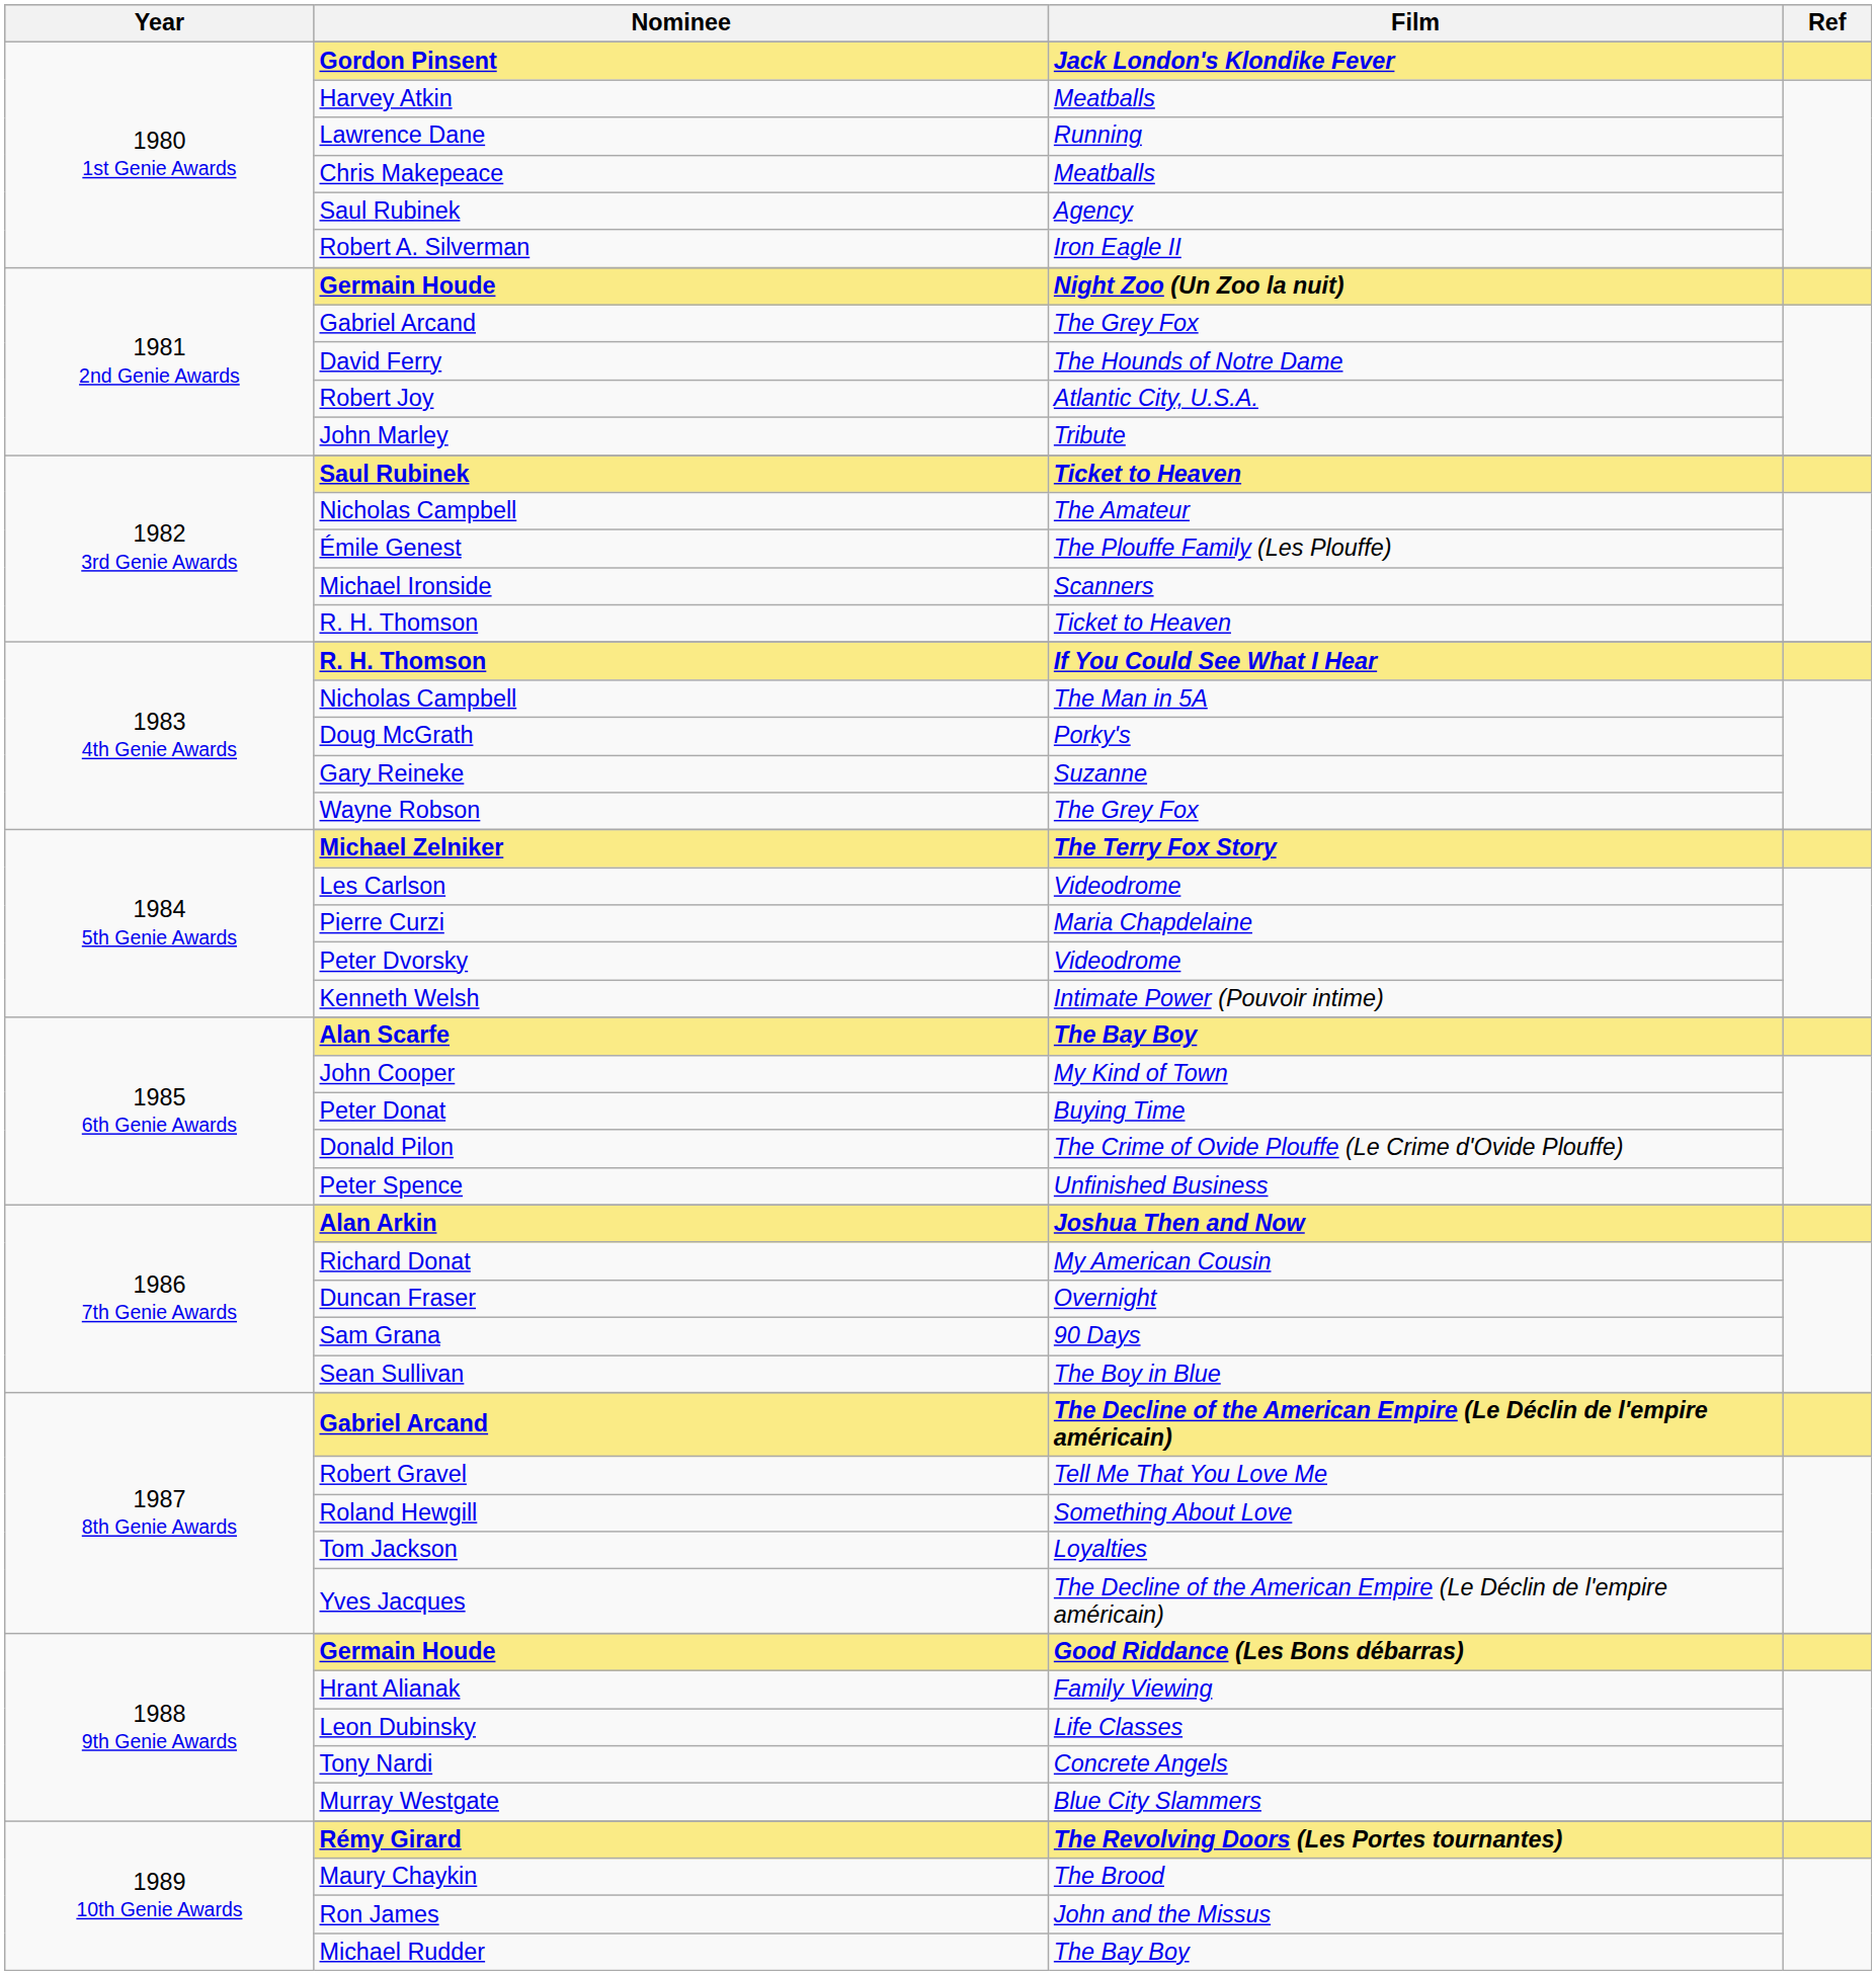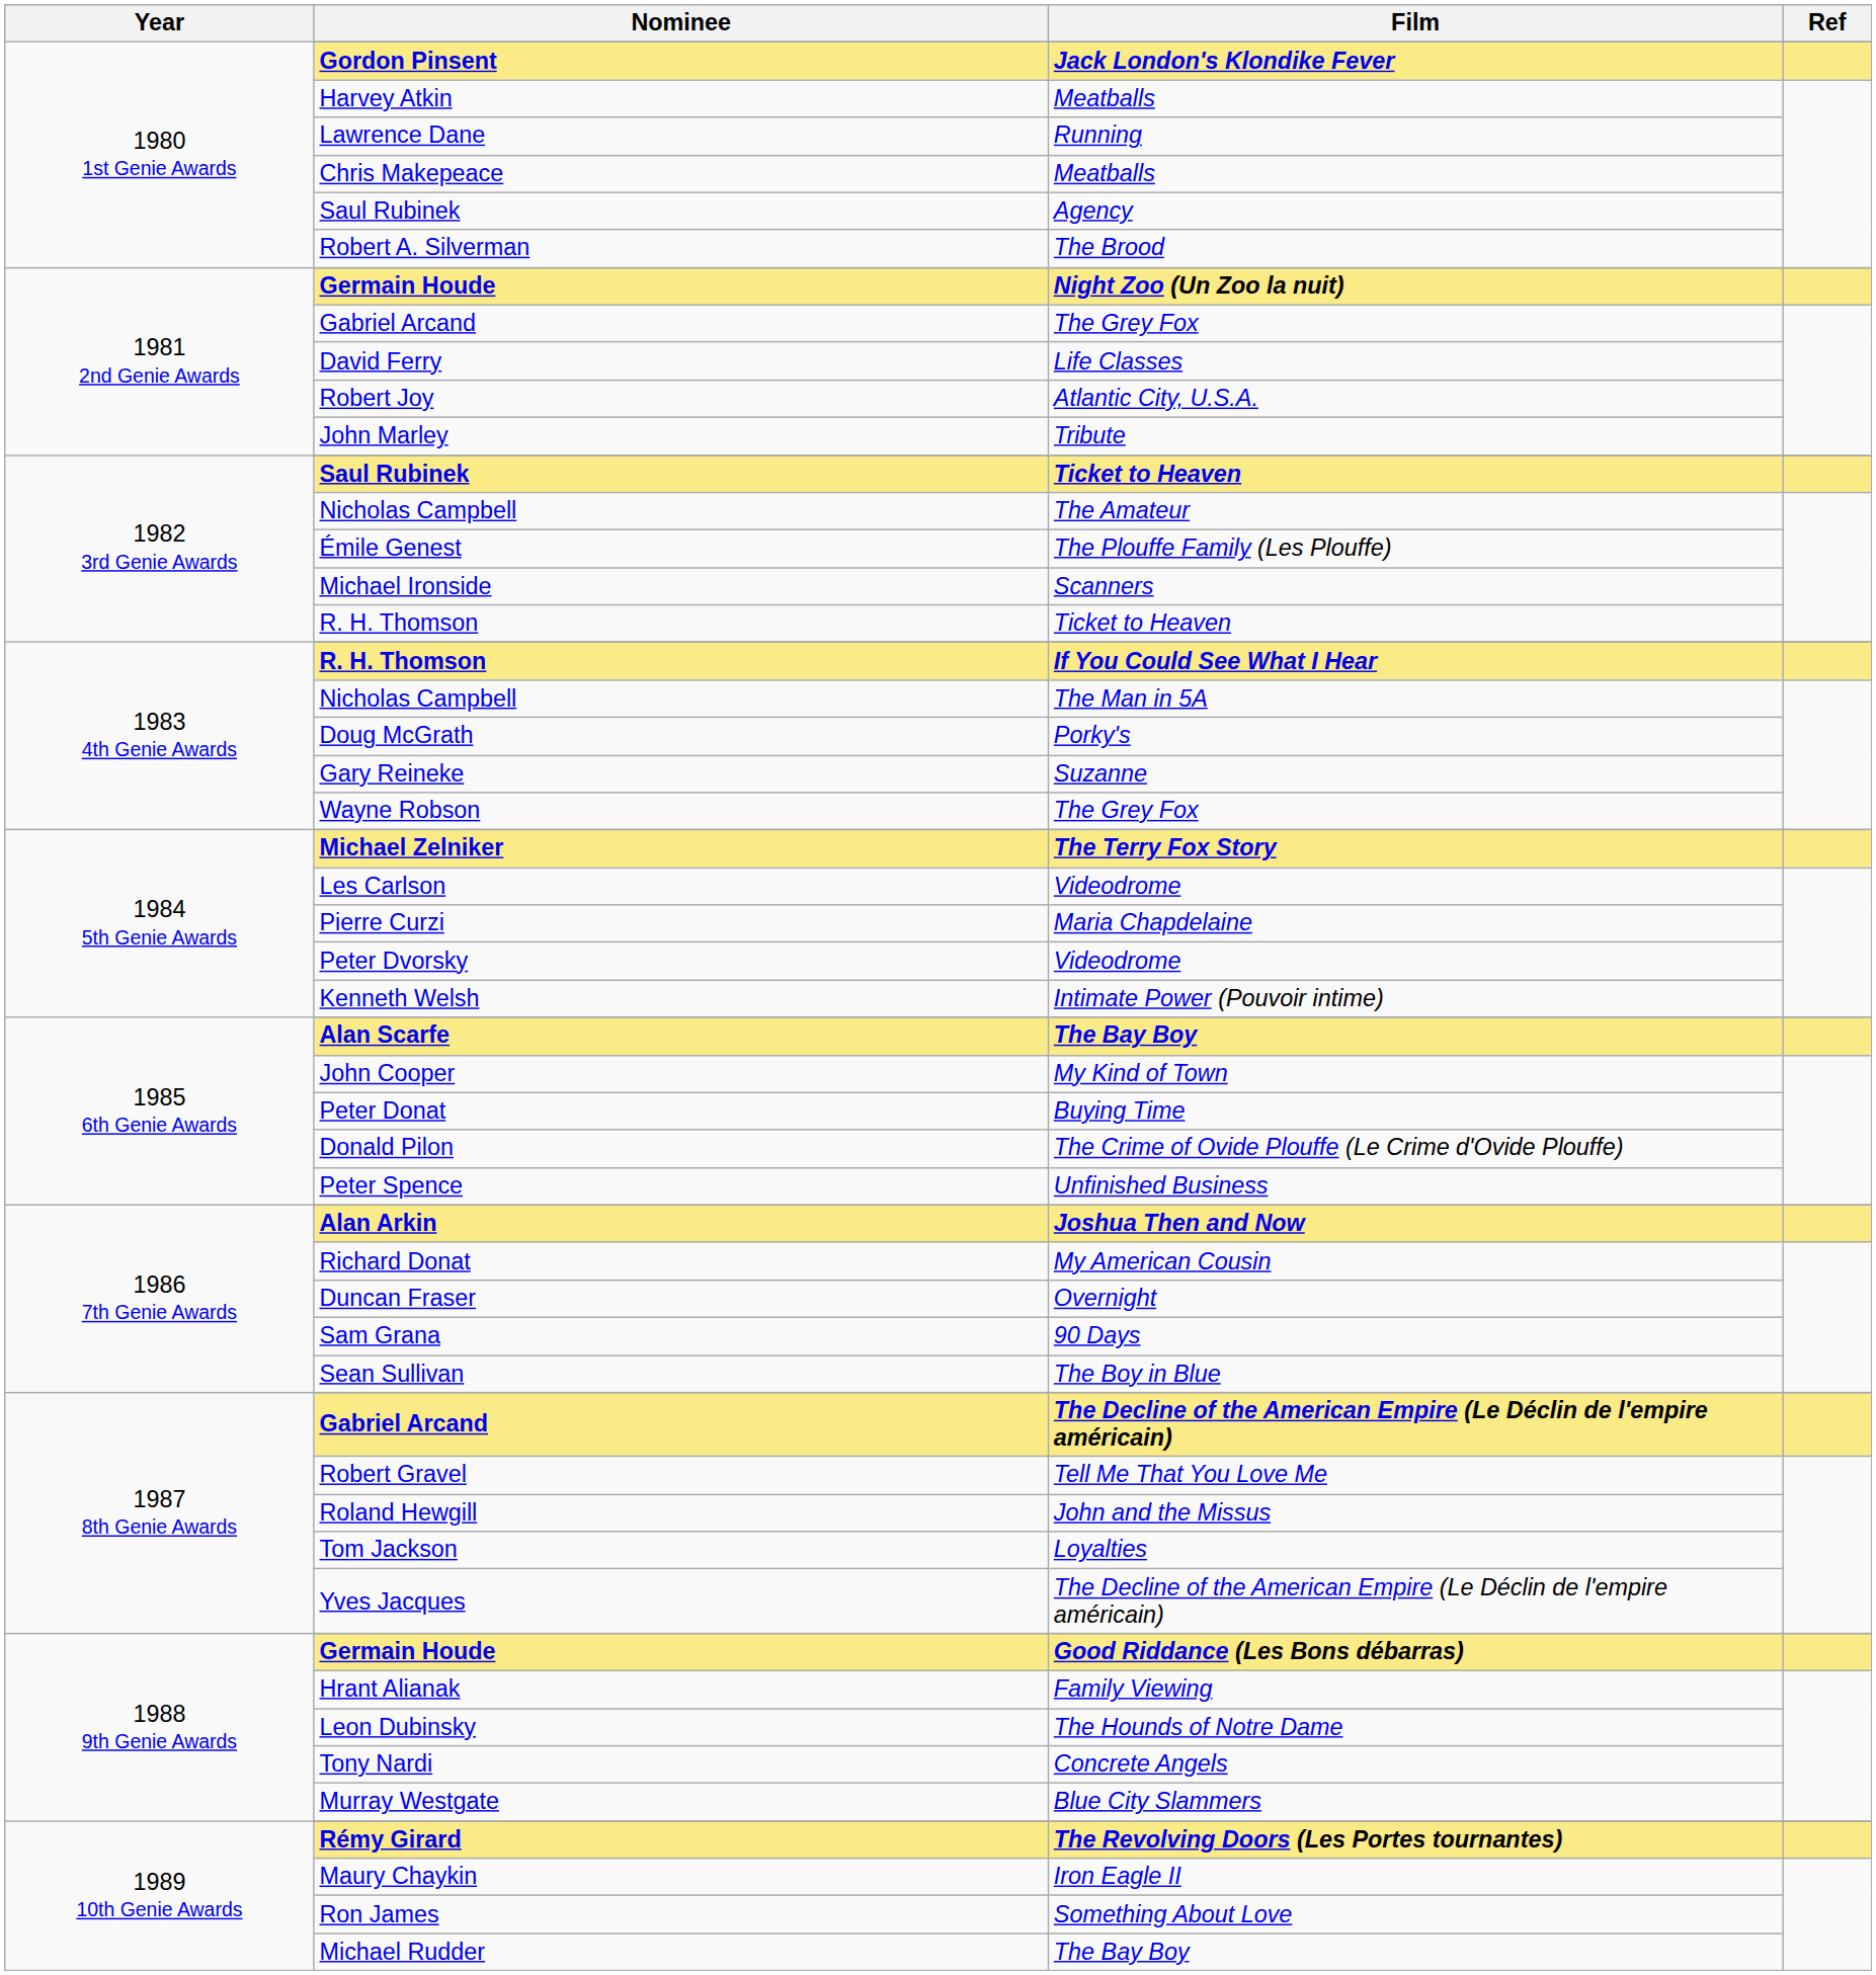Robert A. Silverman | Film: Iron Eagle II -> The Brood
David Ferry | Film: The Hounds of Notre Dame -> Life Classes
Roland Hewgill | Film: Something About Love -> John and the Missus
Leon Dubinsky | Film: Life Classes -> The Hounds of Notre Dame
Maury Chaykin | Film: The Brood -> Iron Eagle II
Ron James | Film: John and the Missus -> Something About Love
